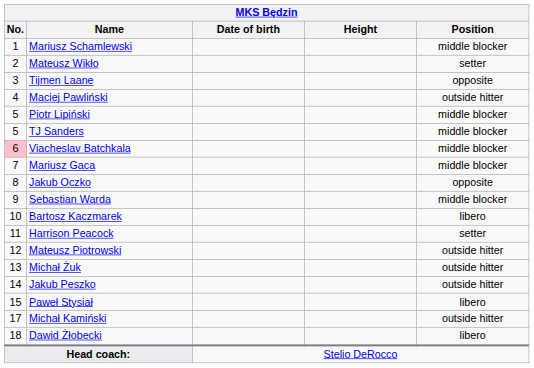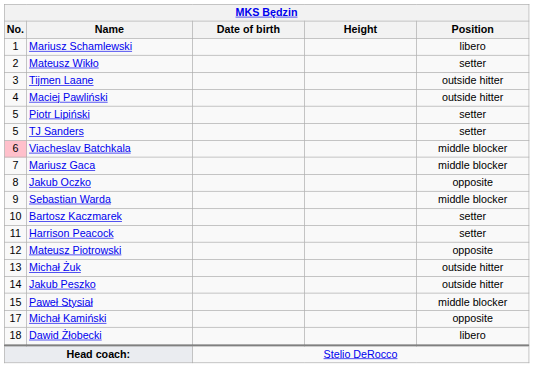Mariusz Schamlewski | Position: middle blocker -> libero
Tijmen Laane | Position: opposite -> outside hitter
Piotr Lipiński | Position: middle blocker -> setter
TJ Sanders | Position: middle blocker -> setter
Bartosz Kaczmarek | Position: libero -> setter
Mateusz Piotrowski | Position: outside hitter -> opposite
Paweł Stysiał | Position: libero -> middle blocker
Michał Kamiński | Position: outside hitter -> opposite
